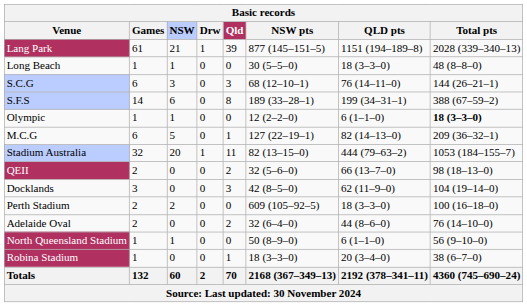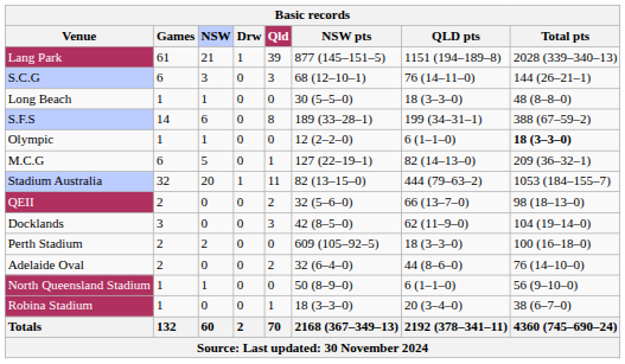rows swapped: S.C.G <-> Long Beach
